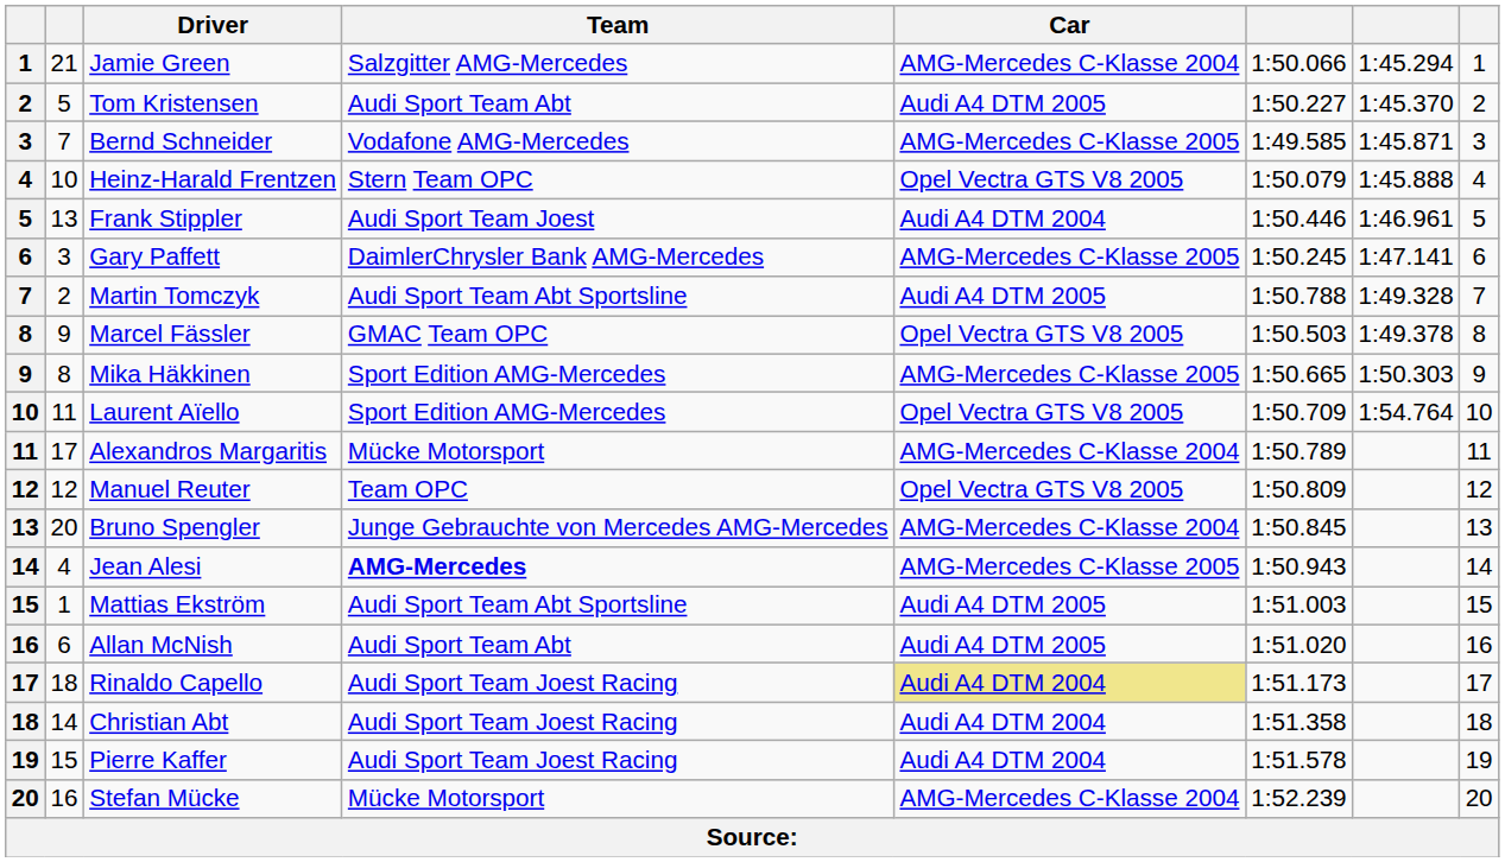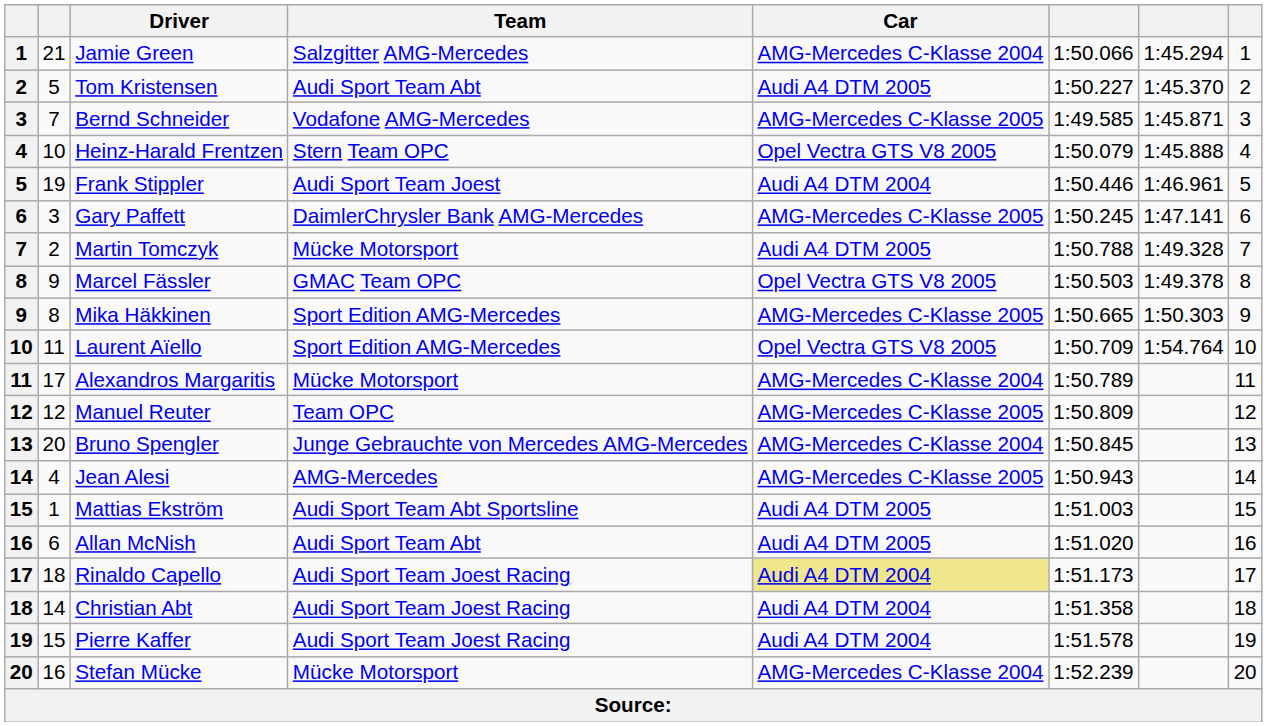Frank Stippler | column 2: 13 -> 19
Martin Tomczyk | Team: Audi Sport Team Abt Sportsline -> Mücke Motorsport
Manuel Reuter | Car: Opel Vectra GTS V8 2005 -> AMG-Mercedes C-Klasse 2005
Jean Alesi | Team: bold -> normal
